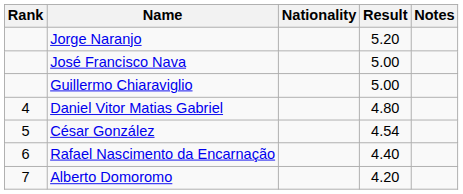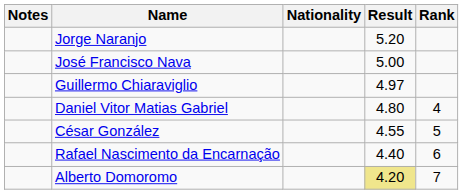columns swapped: Rank <-> Notes
Guillermo Chiaraviglio | Result: 5.00 -> 4.97
César González | Result: 4.54 -> 4.55
Alberto Domoromo | Result: no background -> khaki background
